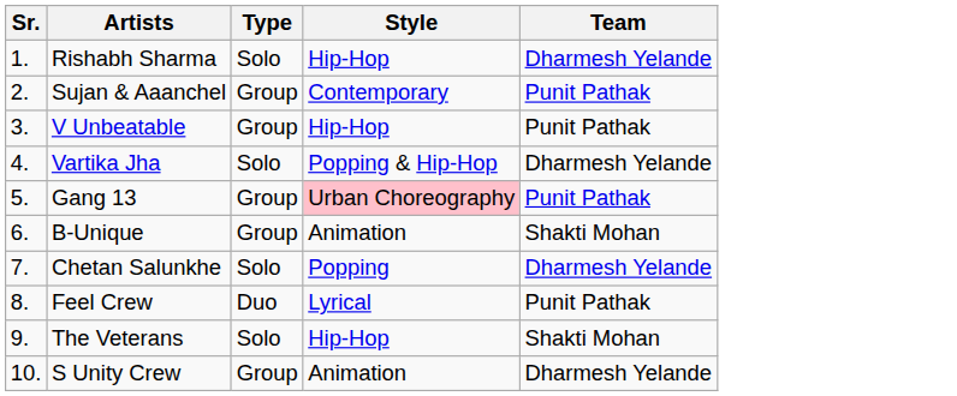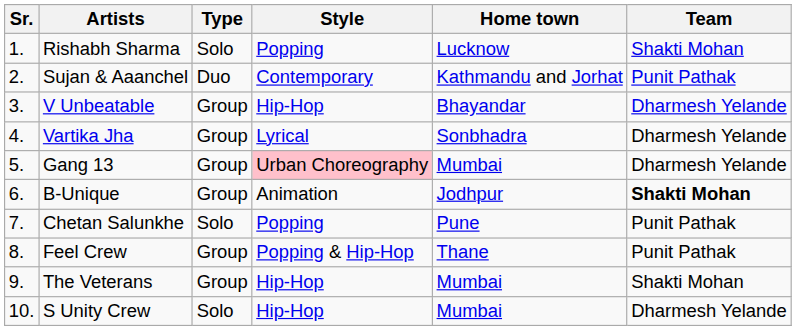+ column: Home town | Lucknow | Kathmandu and Jorhat | Bhayandar | Sonbhadra | Mumbai | Jodhpur | Pune | Thane | Mumbai | Mumbai
Rishabh Sharma | Style: Hip-Hop -> Popping
Rishabh Sharma | Team: Dharmesh Yelande -> Shakti Mohan
Sujan & Aaanchel | Type: Group -> Duo
V Unbeatable | Team: Punit Pathak -> Dharmesh Yelande
Vartika Jha | Type: Solo -> Group
Vartika Jha | Style: Popping & Hip-Hop -> Lyrical
Gang 13 | Team: Punit Pathak -> Dharmesh Yelande
B-Unique | Team: normal -> bold
Chetan Salunkhe | Team: Dharmesh Yelande -> Punit Pathak
Feel Crew | Type: Duo -> Group
Feel Crew | Style: Lyrical -> Popping & Hip-Hop
The Veterans | Type: Solo -> Group
S Unity Crew | Type: Group -> Solo
S Unity Crew | Style: Animation -> Hip-Hop
